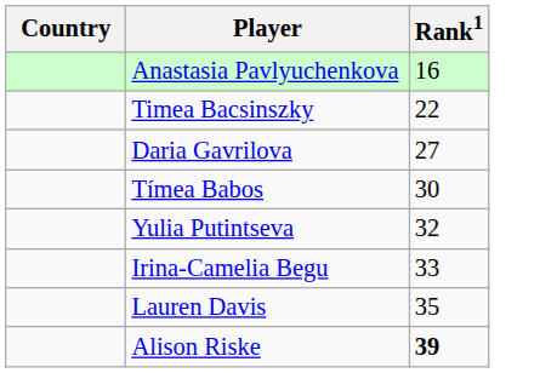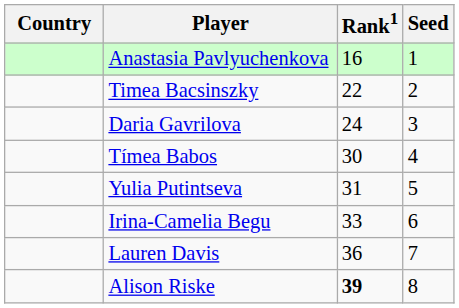+ column: Seed | 1 | 2 | 3 | 4 | 5 | 6 | 7 | 8
Daria Gavrilova | Rank1: 27 -> 24
Yulia Putintseva | Rank1: 32 -> 31
Lauren Davis | Rank1: 35 -> 36
